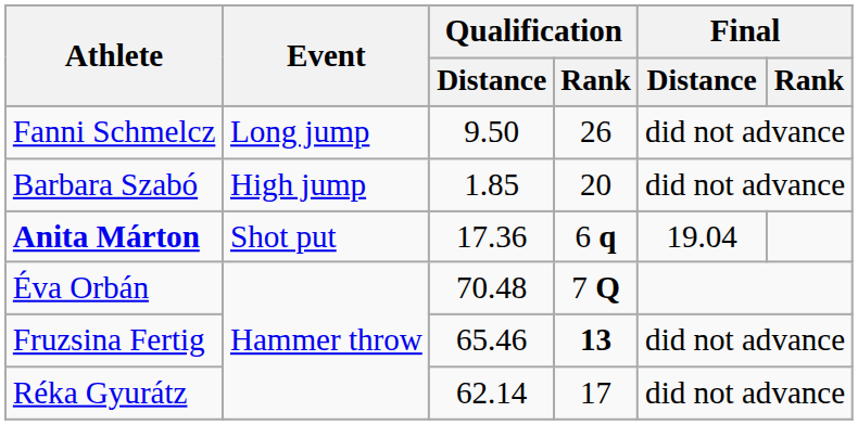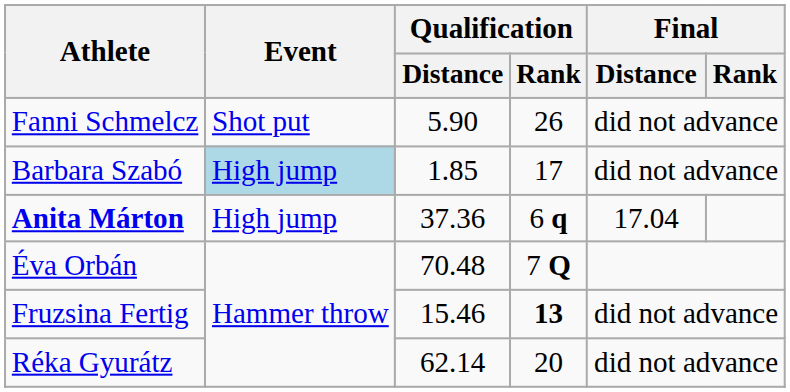Fanni Schmelcz | Event: Long jump -> Shot put
Fanni Schmelcz | Qualification / Distance: 9.50 -> 5.90
Barbara Szabó | Event: no background -> lightblue background
Barbara Szabó | Qualification / Rank: 20 -> 17
Anita Márton | Event: Shot put -> High jump
Anita Márton | Qualification / Distance: 17.36 -> 37.36
Anita Márton | Final / Distance: 19.04 -> 17.04
Fruzsina Fertig | Qualification / Distance: 65.46 -> 15.46
Réka Gyurátz | Qualification / Rank: 17 -> 20
